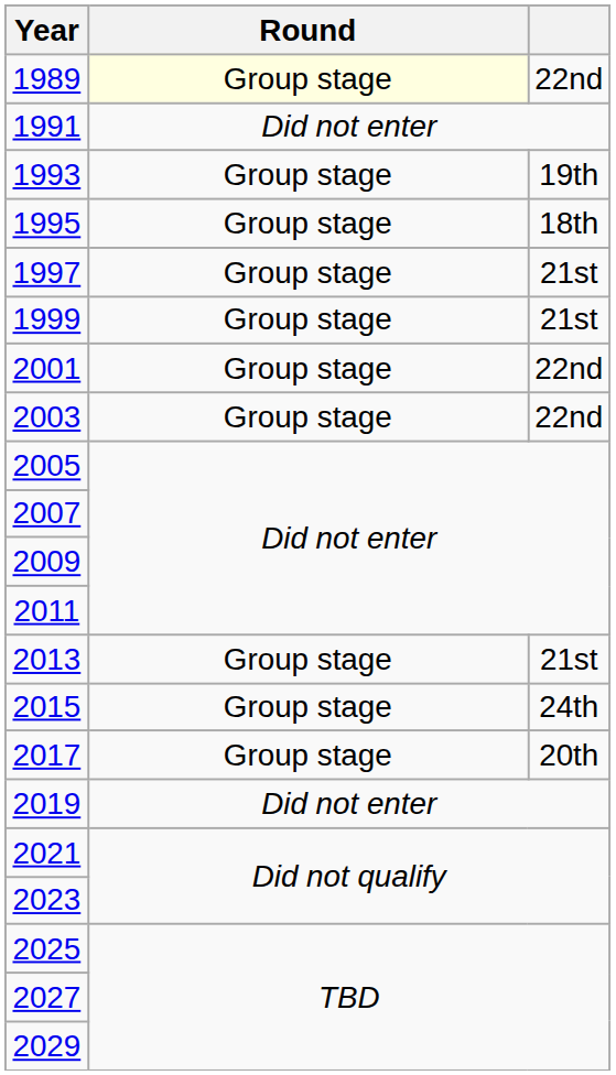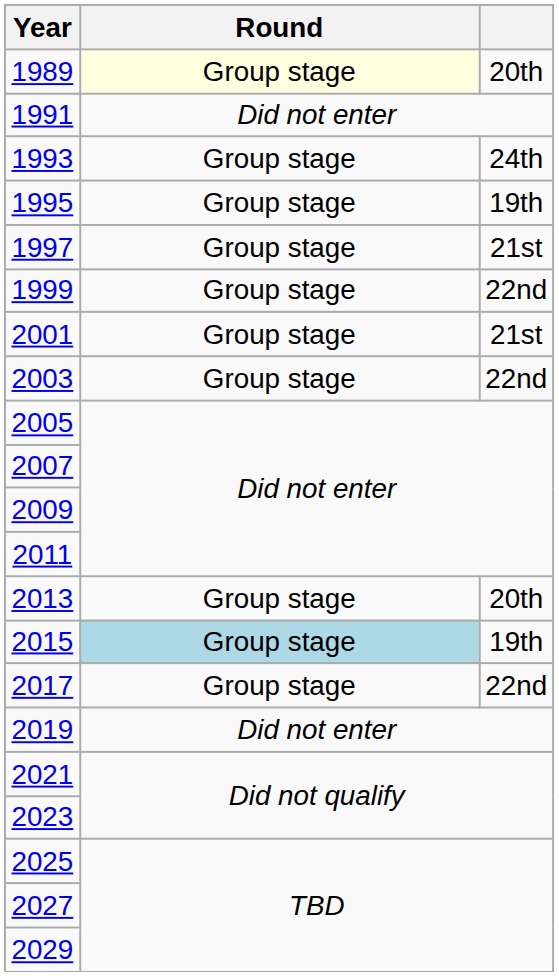1989 | column 3: 22nd -> 20th
1993 | column 3: 19th -> 24th
1995 | column 3: 18th -> 19th
1999 | column 3: 21st -> 22nd
2001 | column 3: 22nd -> 21st
2013 | column 3: 21st -> 20th
2015 | Round: no background -> lightblue background
2015 | column 3: 24th -> 19th
2017 | column 3: 20th -> 22nd
